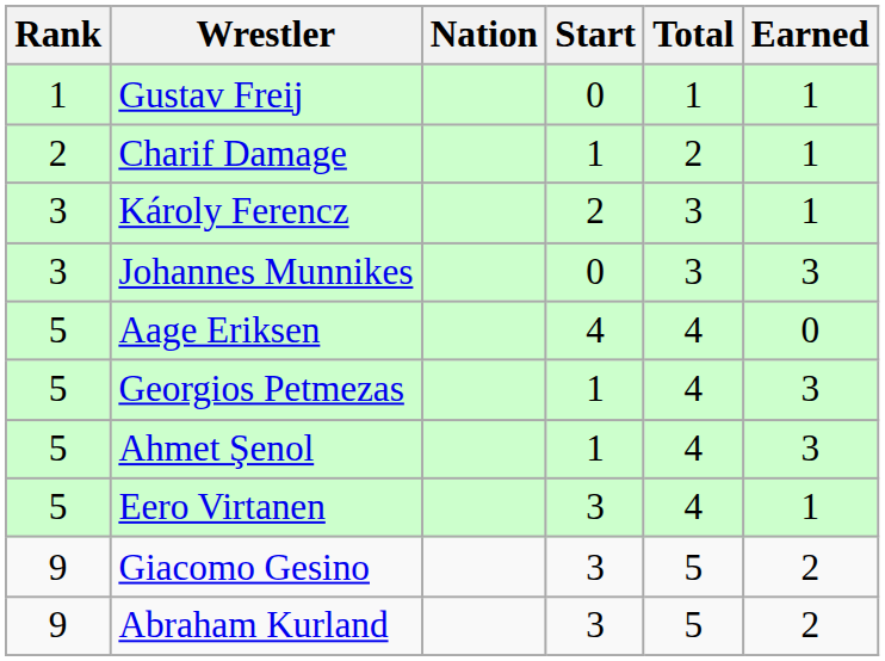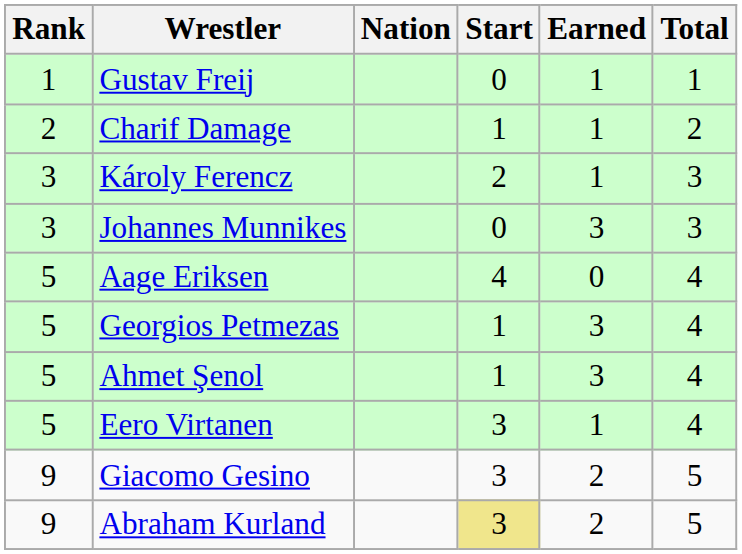columns swapped: Earned <-> Total
Abraham Kurland | Start: no background -> khaki background
